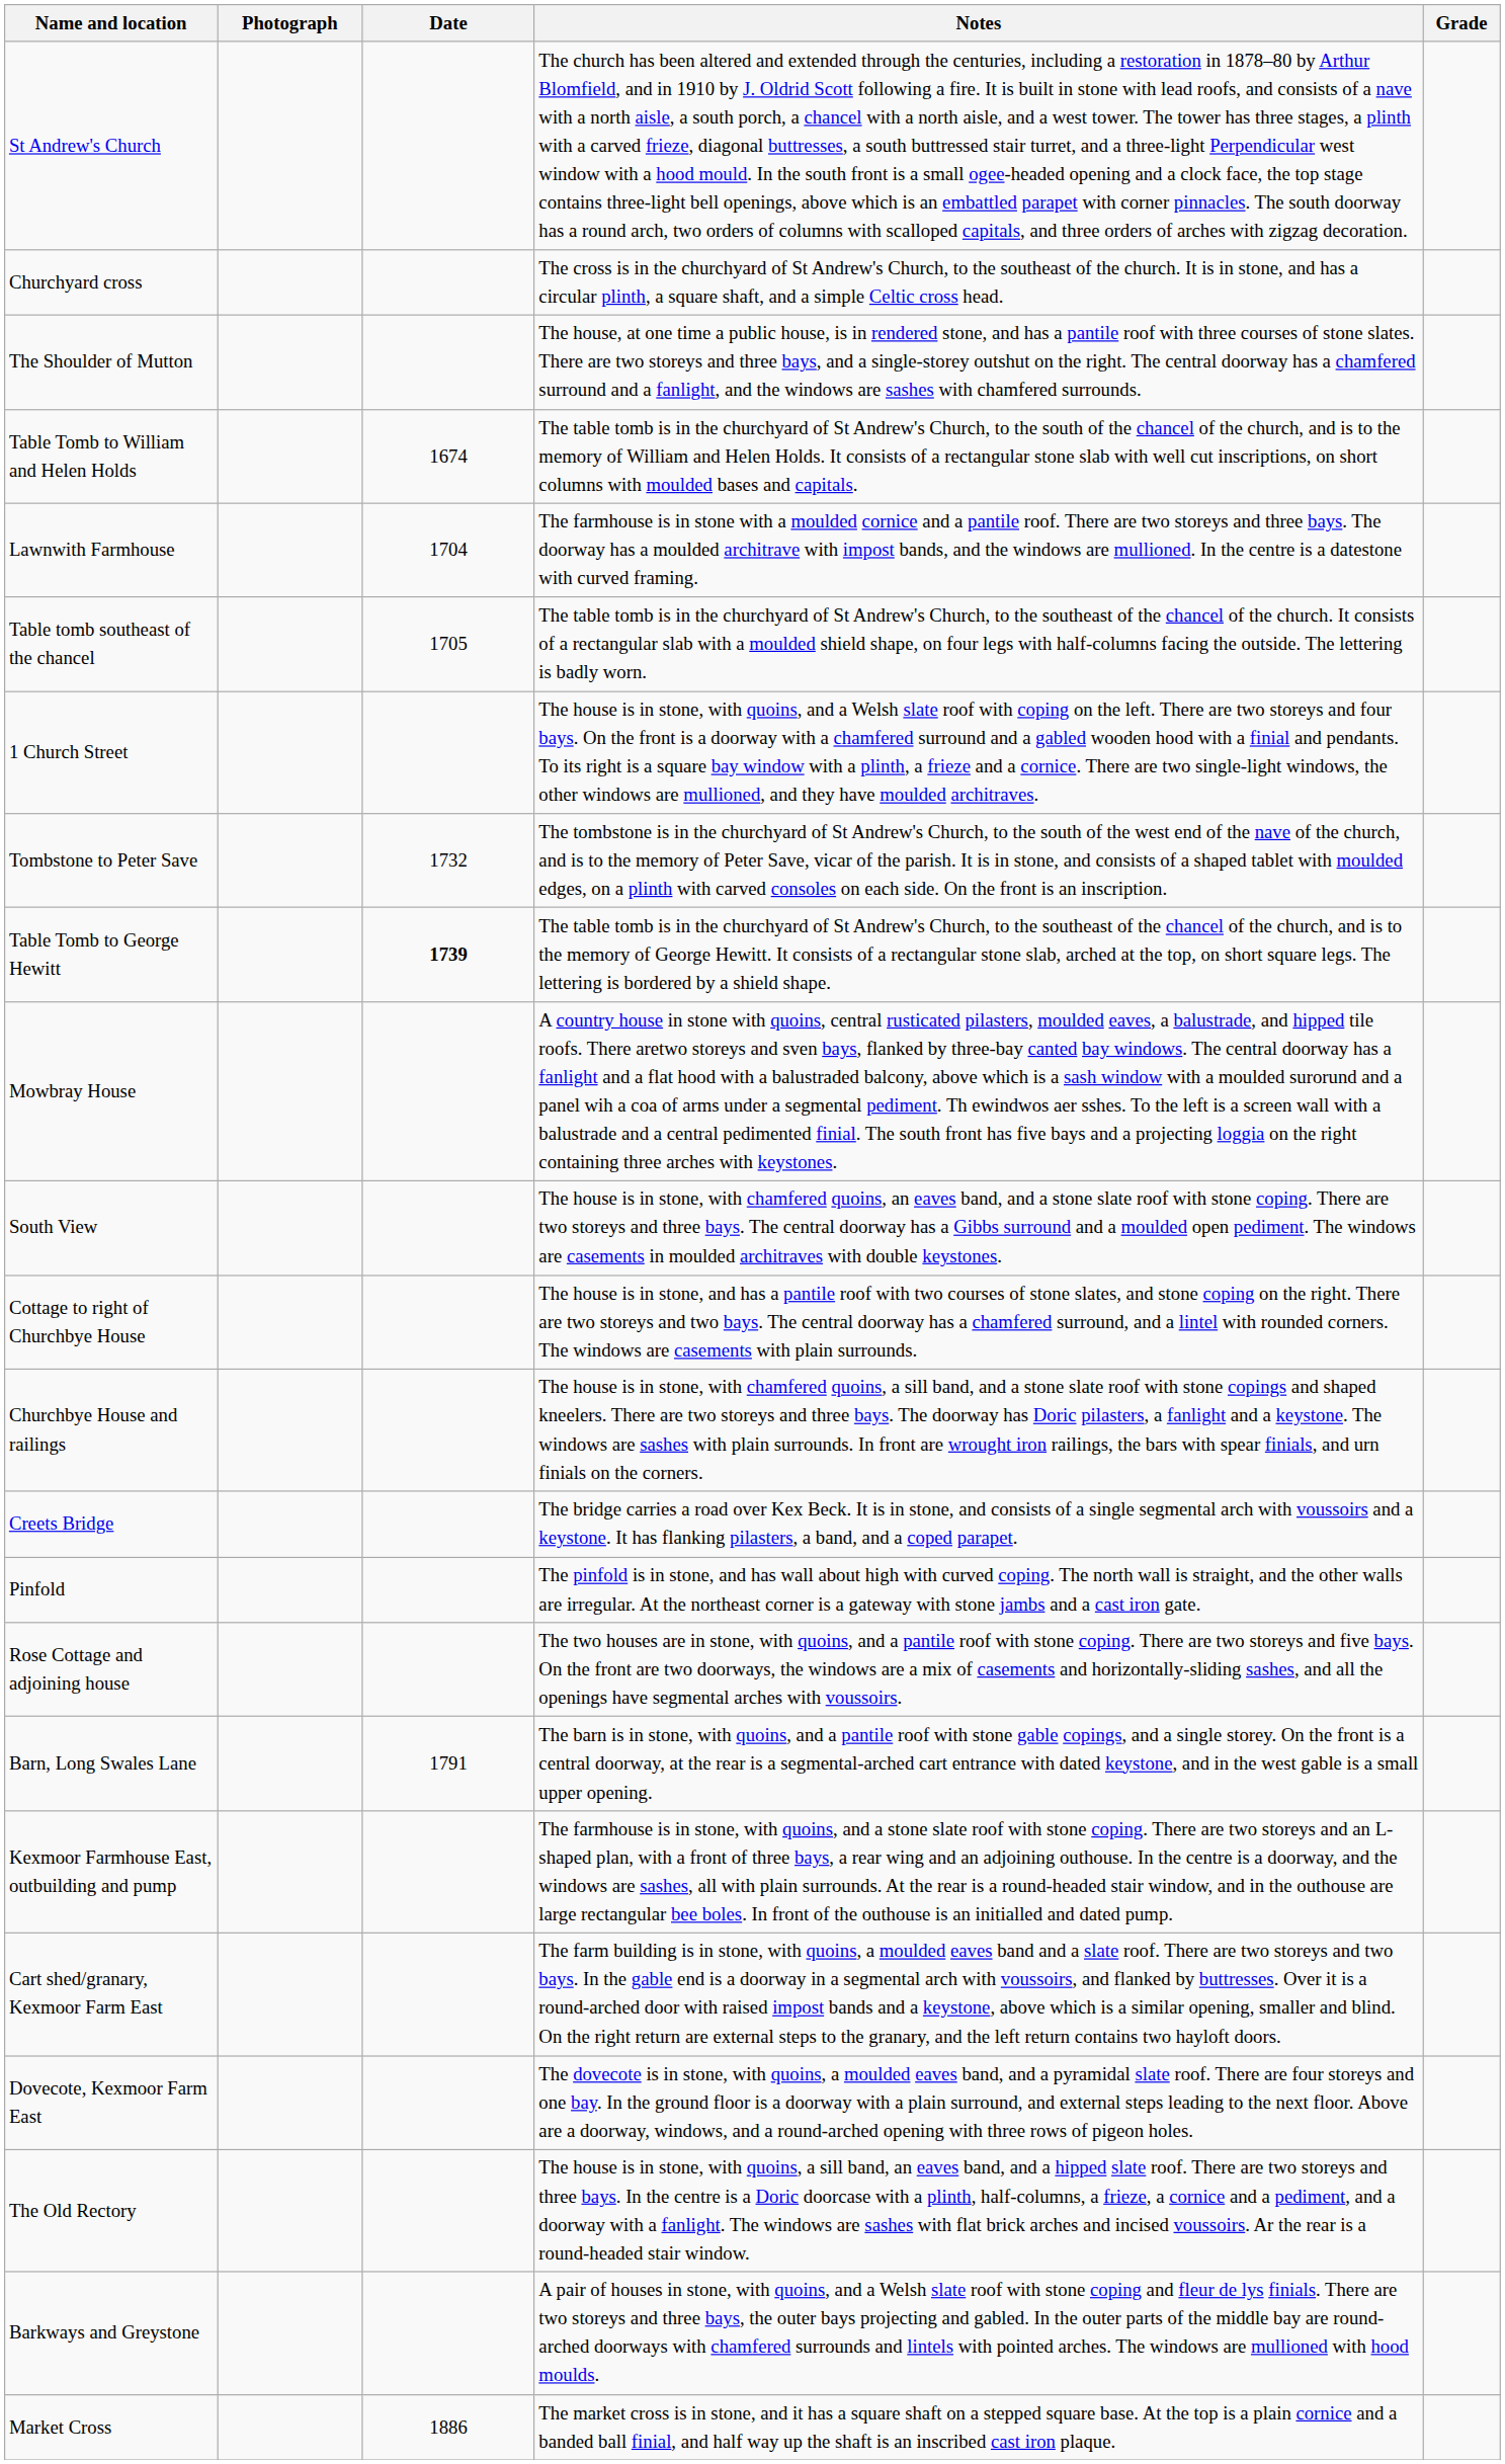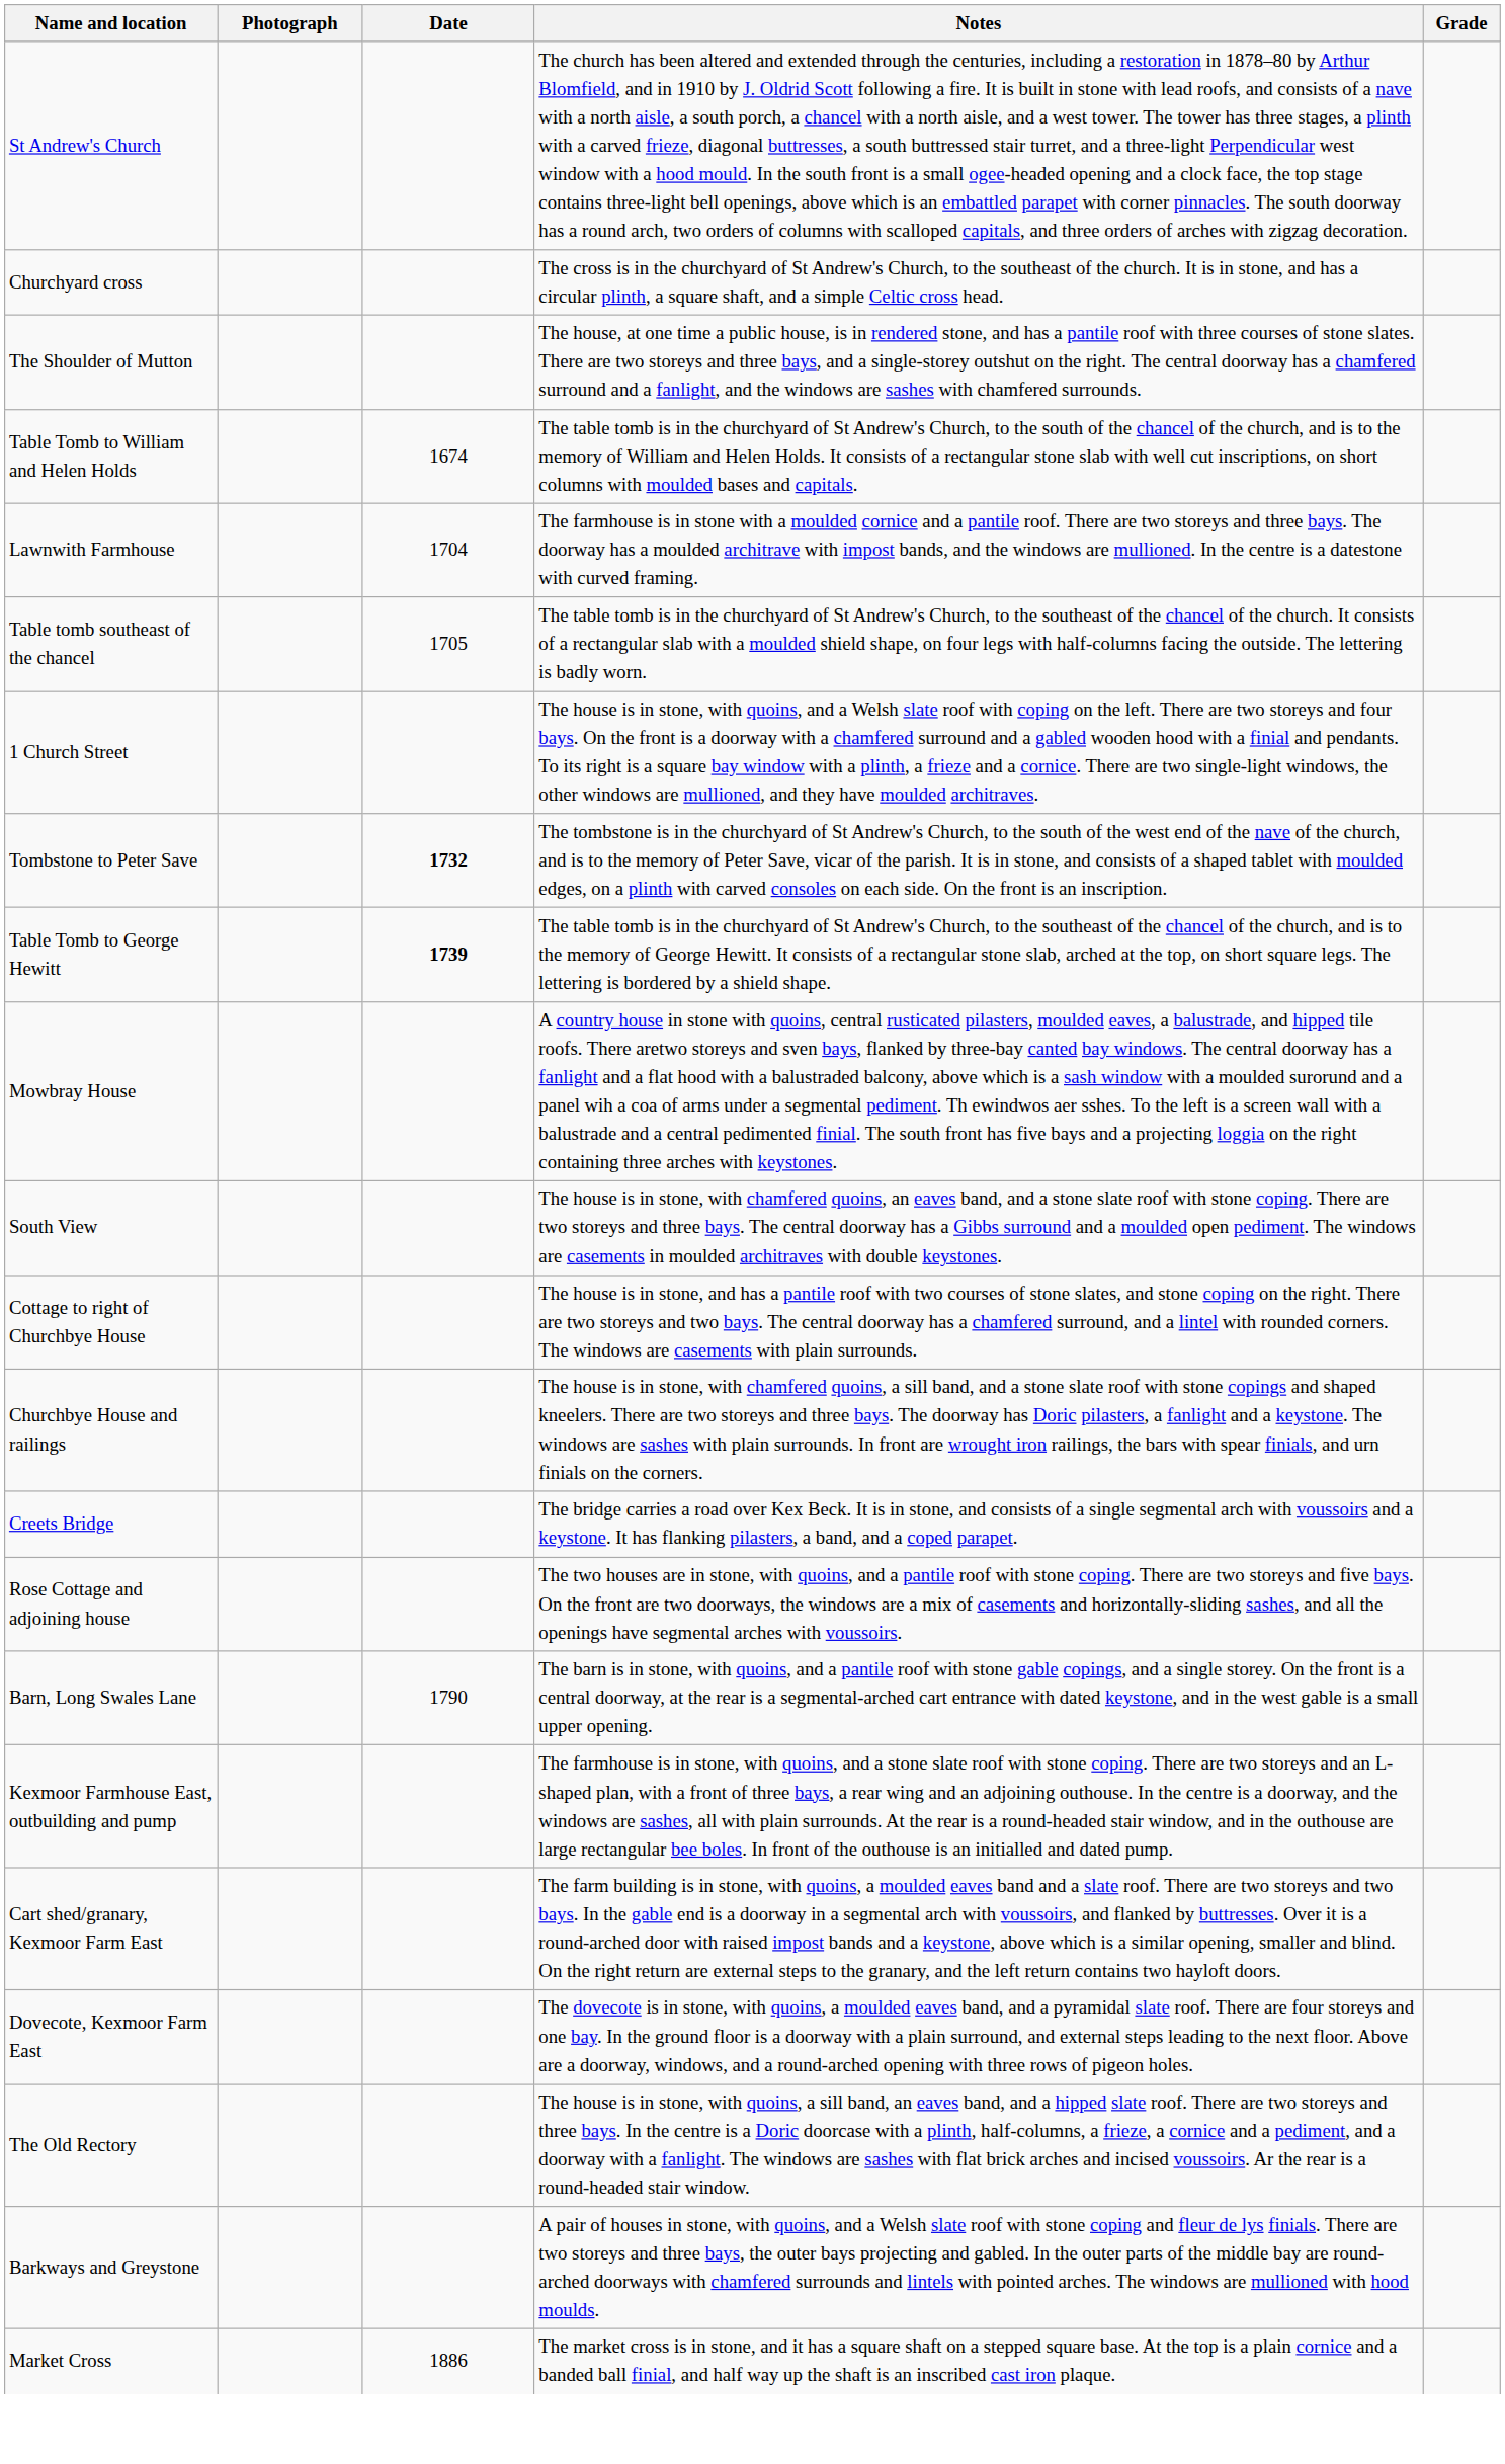Tombstone to Peter Save | Date: normal -> bold
- row: Pinfold | The pinfold is in stone, and has wall about high with curved coping. The north wall is straight, and the other walls are irregular. At the northeast corner is a gateway with stone jambs and a cast iron gate.
Barn, Long Swales Lane | Date: 1791 -> 1790
